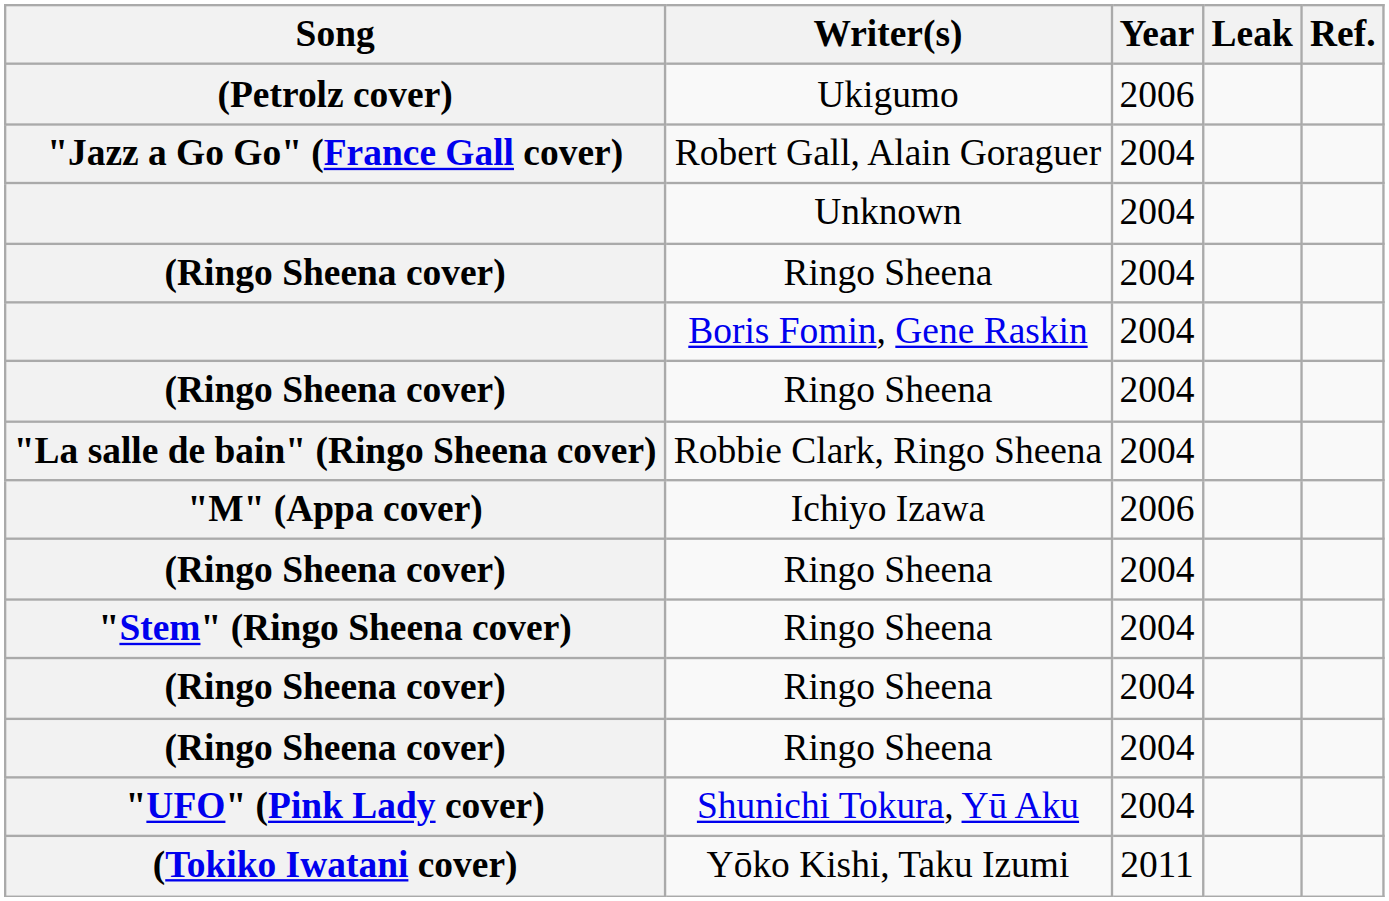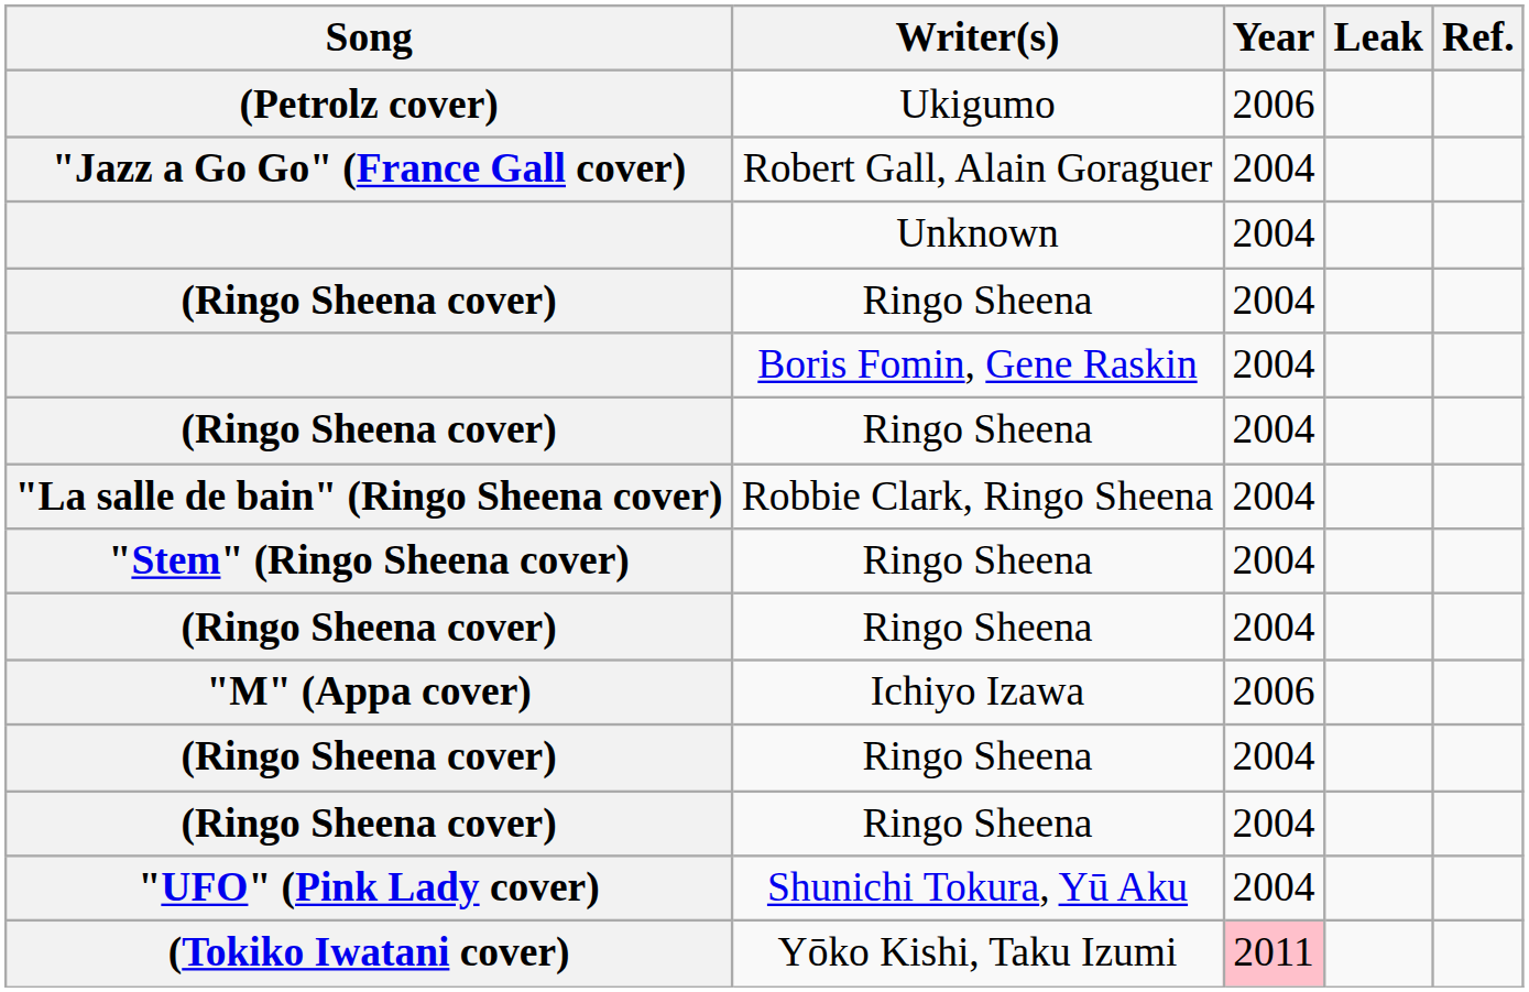rows swapped: "M" (Appa cover) <-> "Stem" (Ringo Sheena cover)
(Tokiko Iwatani cover) | Year: no background -> pink background
